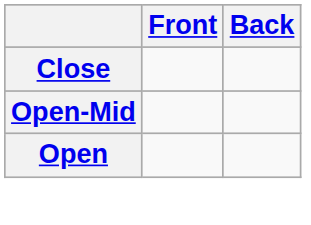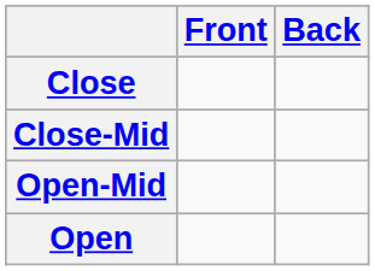+ row: Close-Mid
